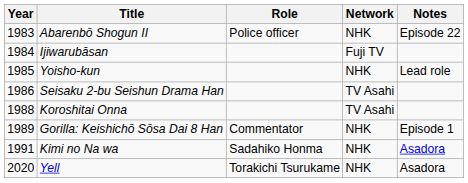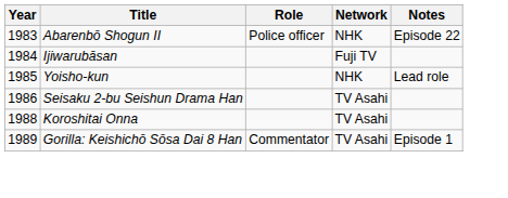Gorilla: Keishichō Sōsa Dai 8 Han | Network: NHK -> TV Asahi
- row: 1991 | Kimi no Na wa | Sadahiko Honma | NHK | Asadora
- row: 2020 | Yell | Torakichi Tsurukame | NHK | Asadora
